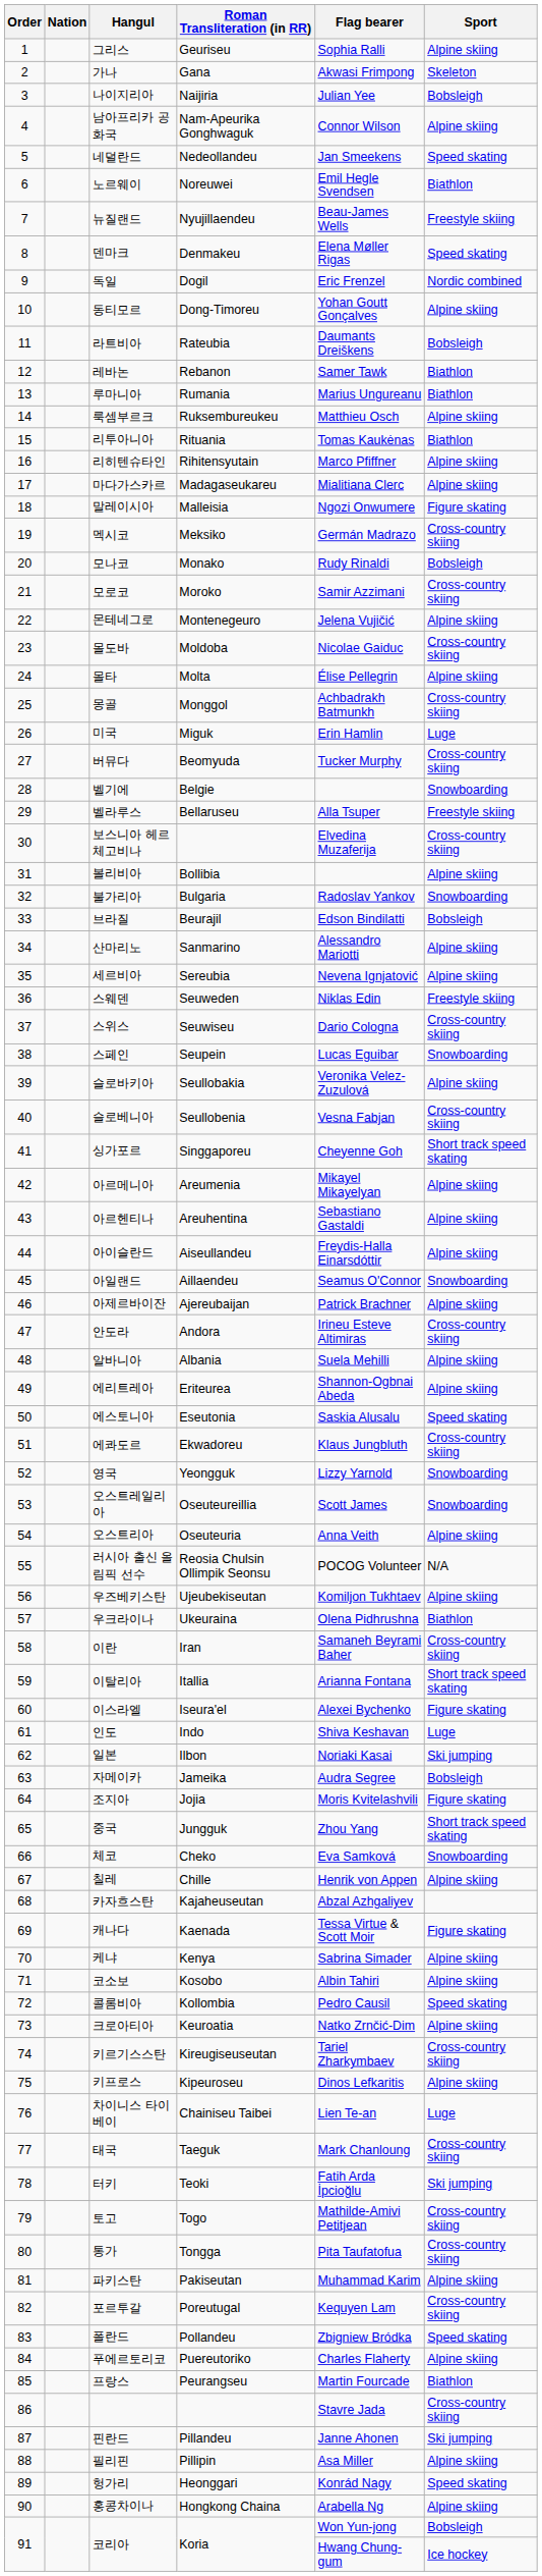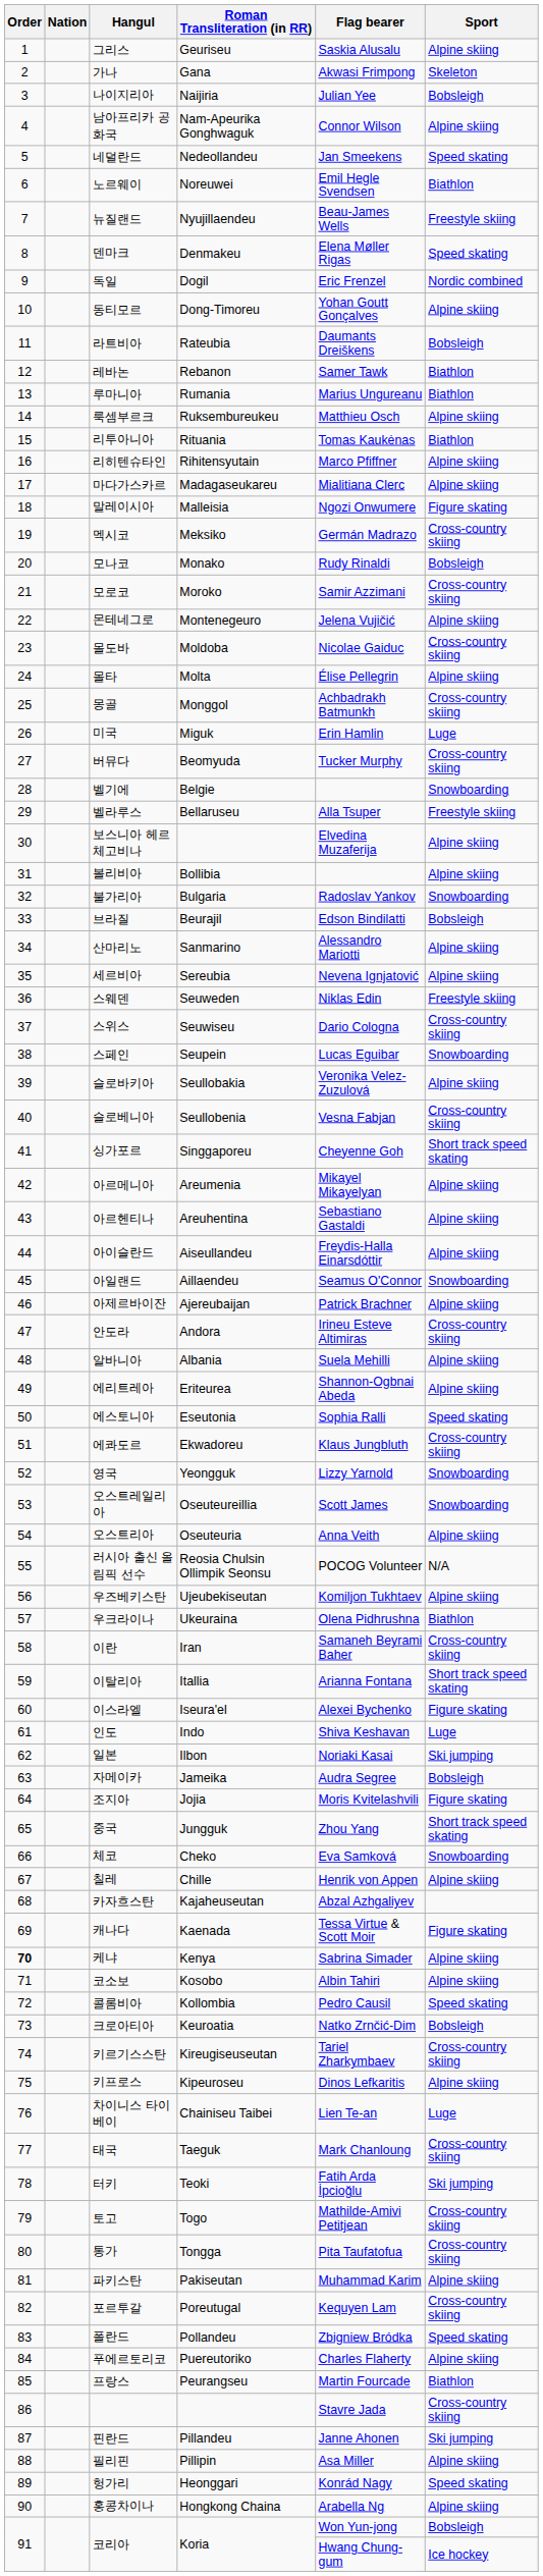그리스 | Flag bearer: Sophia Ralli -> Saskia Alusalu
보스니아 헤르체고비나 | Sport: Cross-country skiing -> Alpine skiing
에스토니아 | Flag bearer: Saskia Alusalu -> Sophia Ralli
케냐 | Order: normal -> bold
크로아티아 | Sport: Alpine skiing -> Bobsleigh
